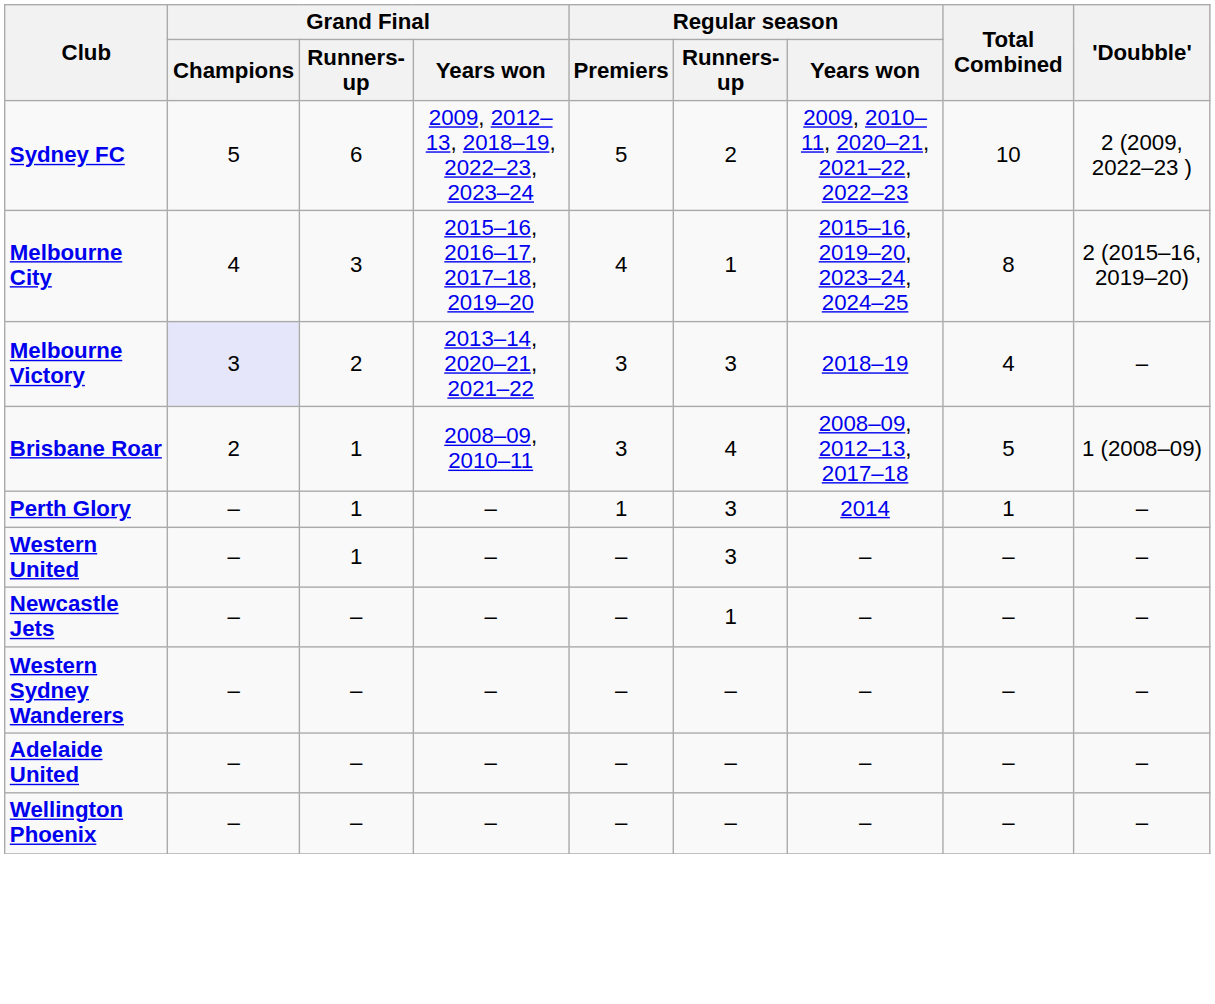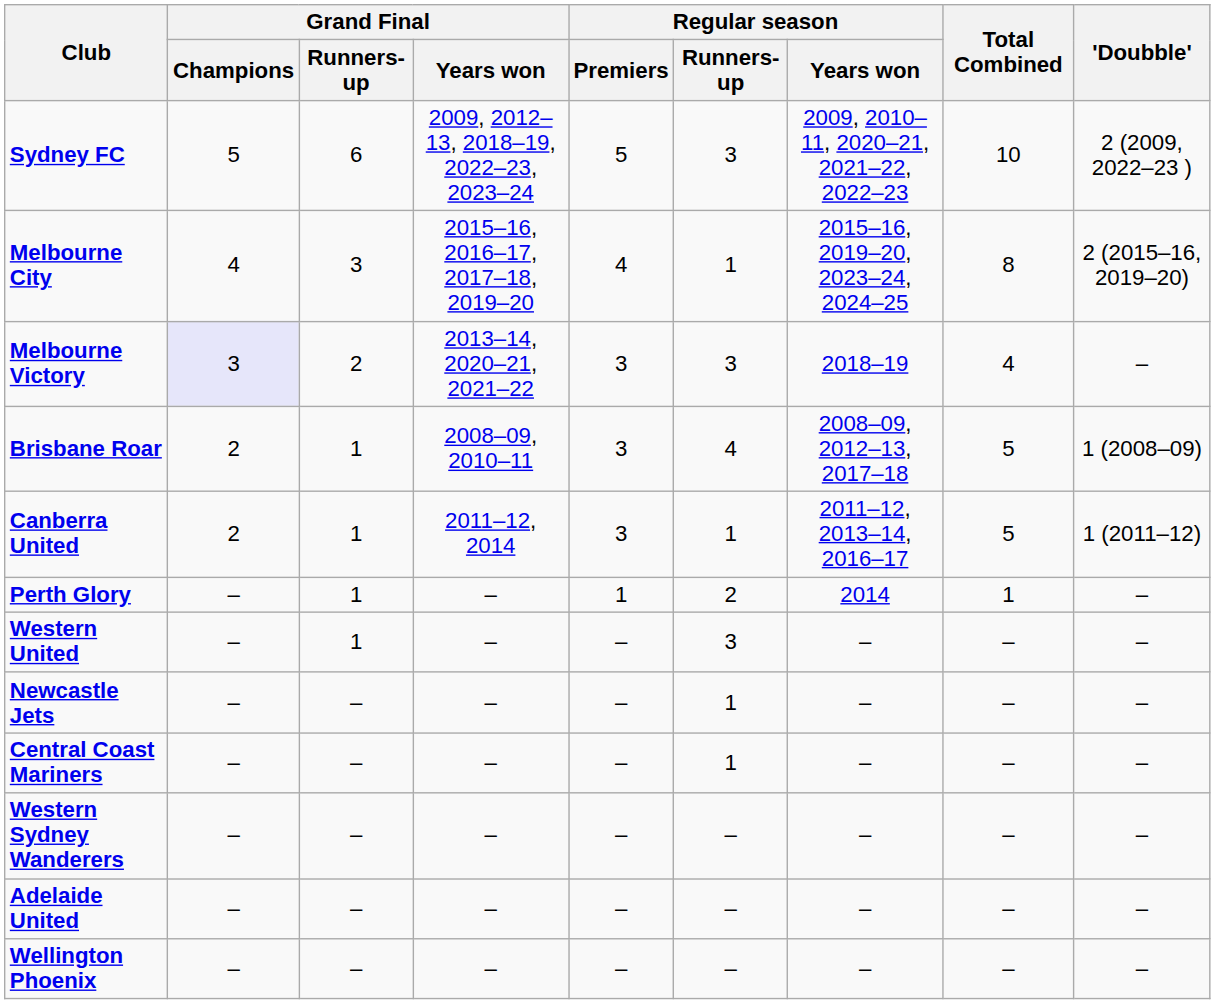Sydney FC | Regular season / Runners-up: 2 -> 3
+ row: Canberra United | 2 | 1 | 2011–12, 2014 | 3 | 1 | 2011–12, 2013–14, 2016–17 | 5 | 1 (2011–12)
Perth Glory | Regular season / Runners-up: 3 -> 2
+ row: Central Coast Mariners | – | – | – | – | 1 | – | – | –
